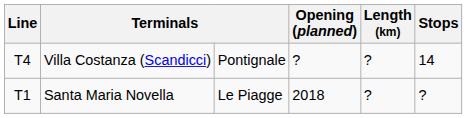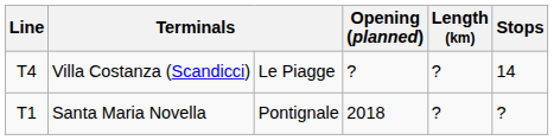Villa Costanza (Scandicci) | column 3: Pontignale -> Le Piagge
Santa Maria Novella | column 3: Le Piagge -> Pontignale
